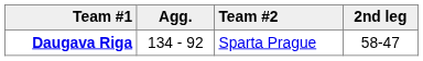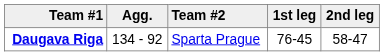+ column: 1st leg | 76-45
